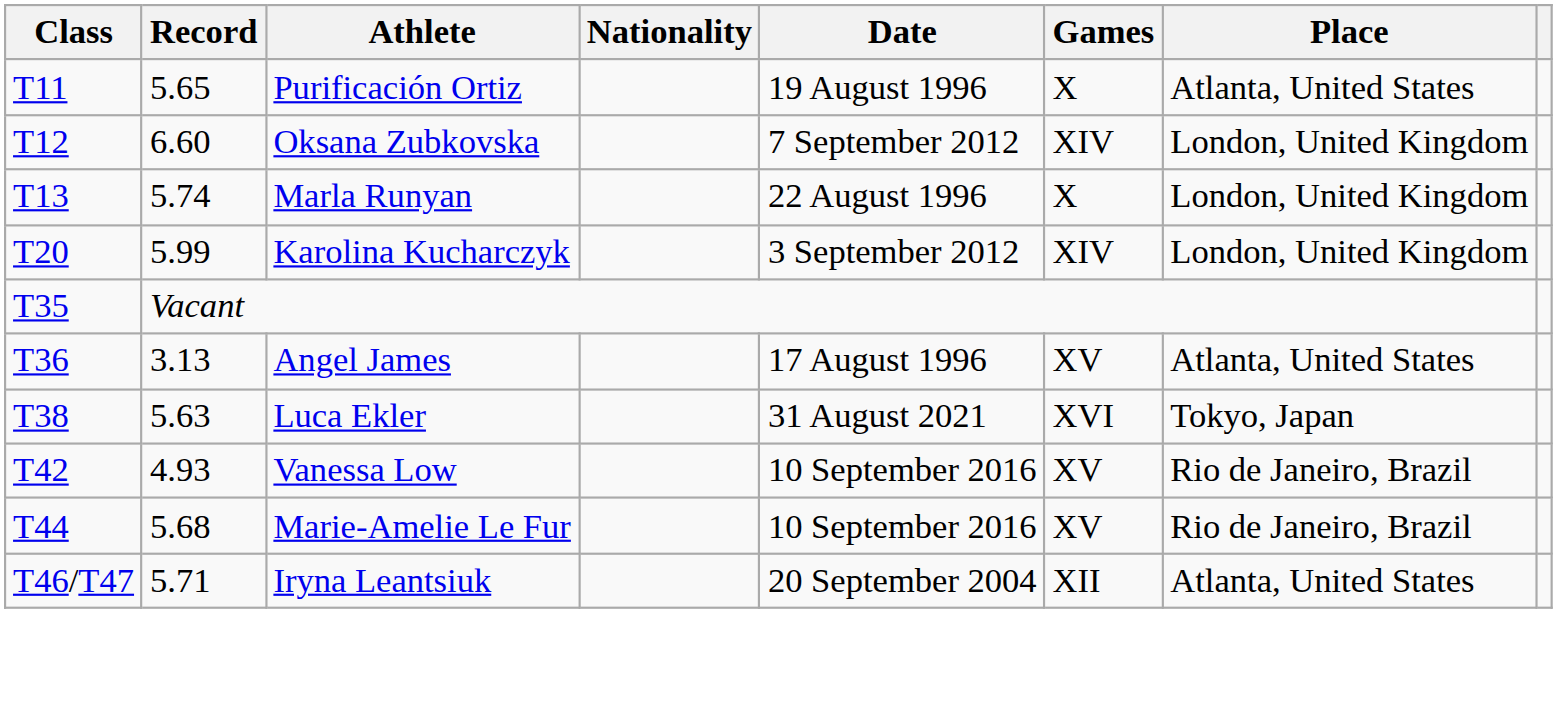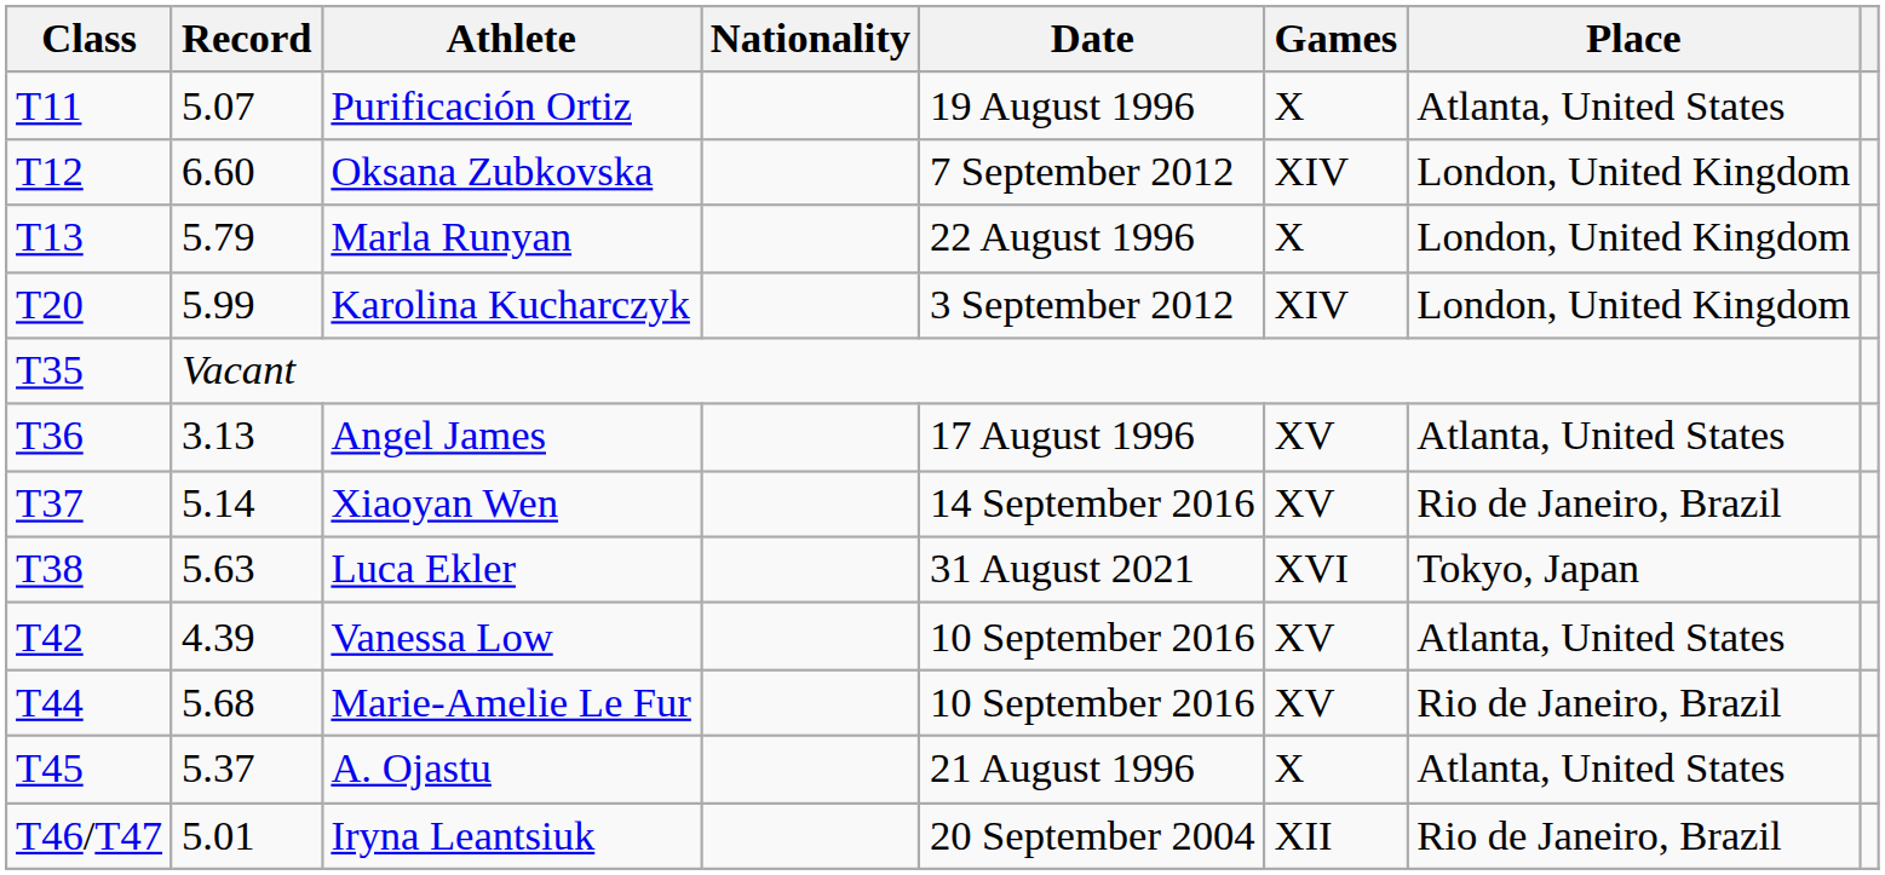Purificación Ortiz | Record: 5.65 -> 5.07
Marla Runyan | Record: 5.74 -> 5.79
+ row: T37 | 5.14 | Xiaoyan Wen | 14 September 2016 | XV | Rio de Janeiro, Brazil
Vanessa Low | Record: 4.93 -> 4.39
Vanessa Low | Place: Rio de Janeiro, Brazil -> Atlanta, United States
+ row: T45 | 5.37 | A. Ojastu | 21 August 1996 | X | Atlanta, United States
Iryna Leantsiuk | Record: 5.71 -> 5.01
Iryna Leantsiuk | Place: Atlanta, United States -> Rio de Janeiro, Brazil
